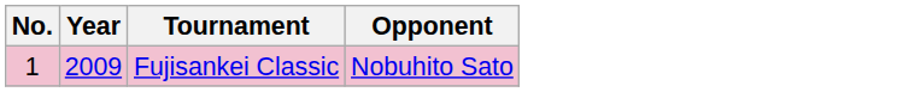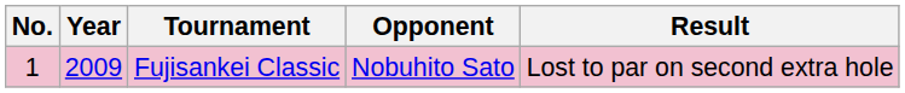+ column: Result | Lost to par on second extra hole
